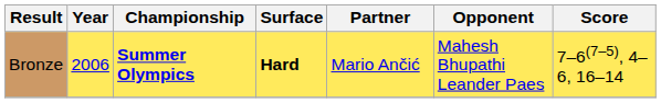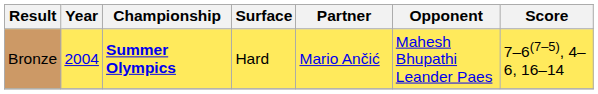Bronze | Year: 2006 -> 2004
Bronze | Surface: bold -> normal
